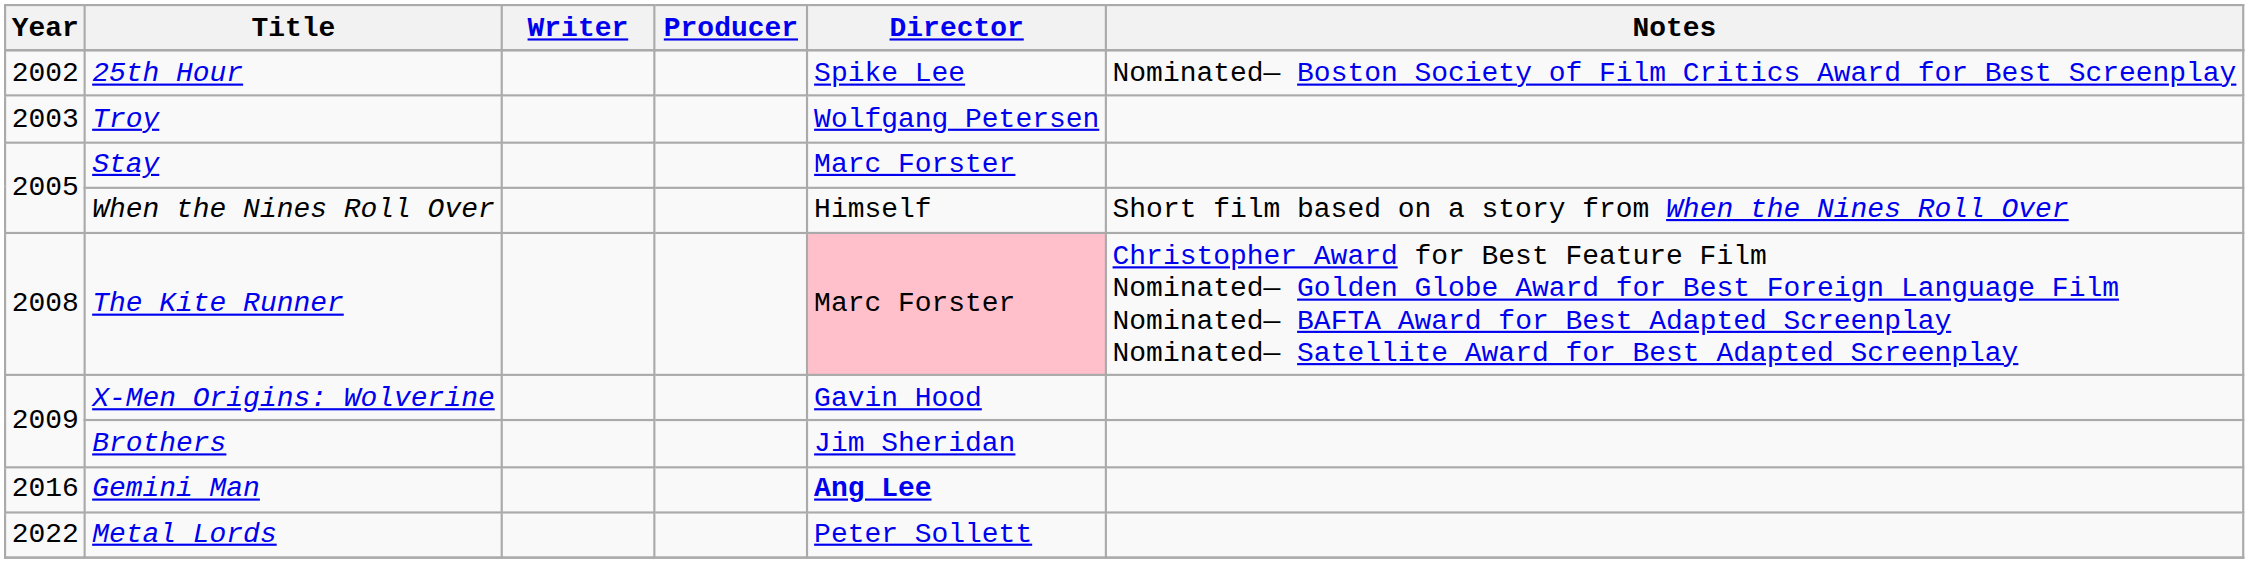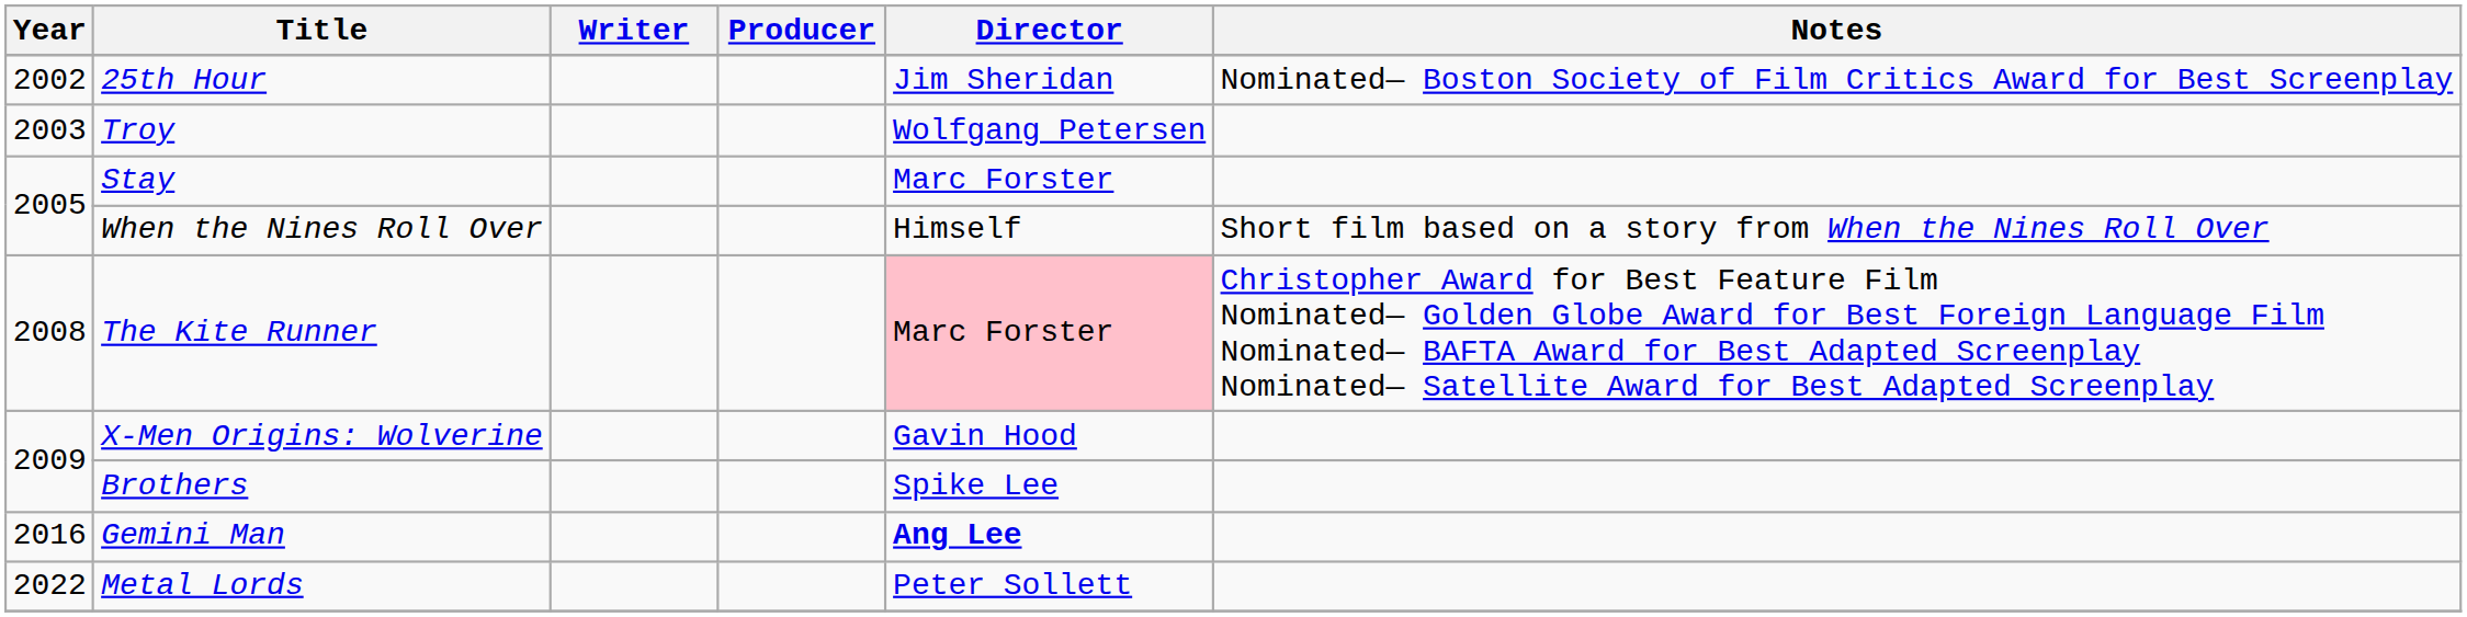25th Hour | Director: Spike Lee -> Jim Sheridan
Brothers | Director: Jim Sheridan -> Spike Lee
